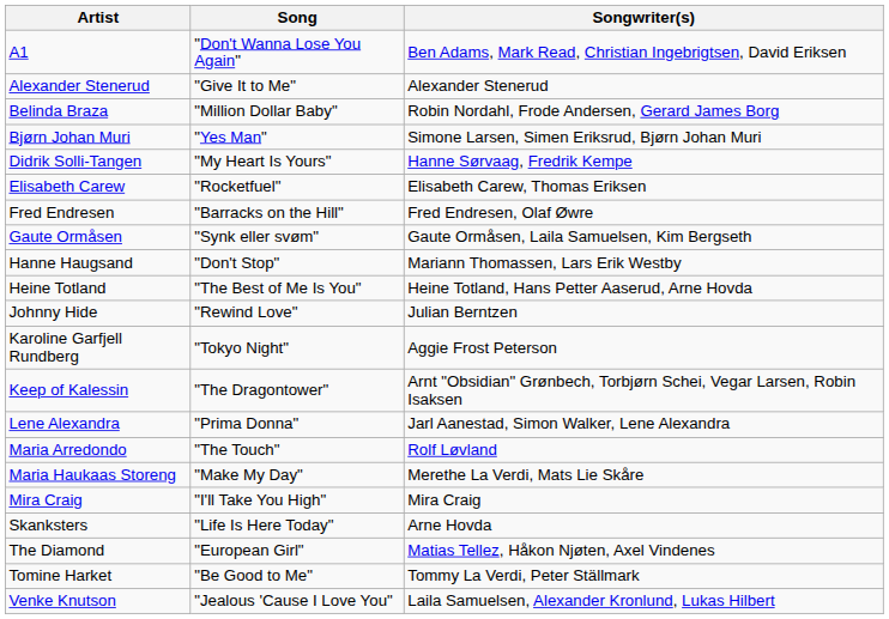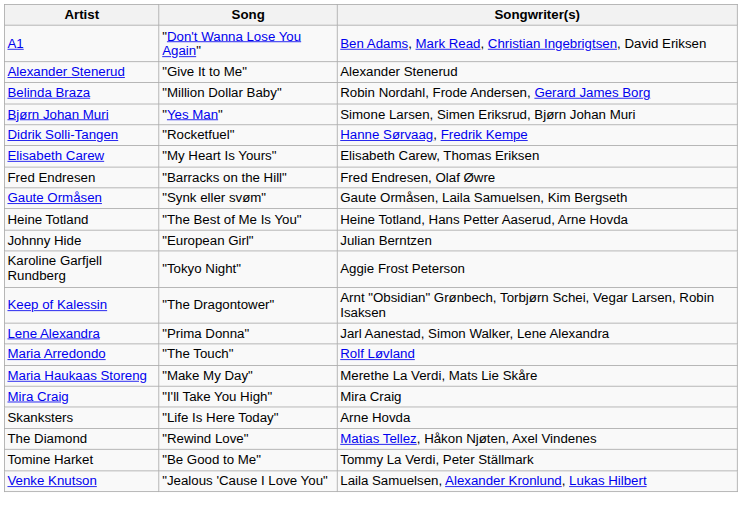Didrik Solli-Tangen | Song: "My Heart Is Yours" -> "Rocketfuel"
Elisabeth Carew | Song: "Rocketfuel" -> "My Heart Is Yours"
- row: Hanne Haugsand | "Don't Stop" | Mariann Thomassen, Lars Erik Westby
Johnny Hide | Song: "Rewind Love" -> "European Girl"
The Diamond | Song: "European Girl" -> "Rewind Love"
